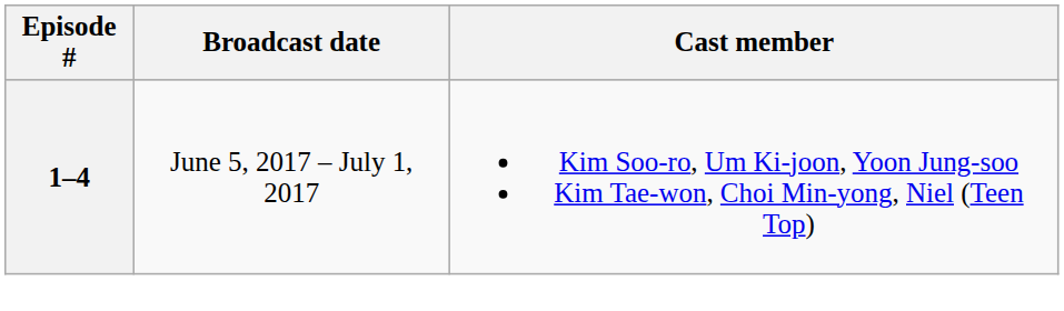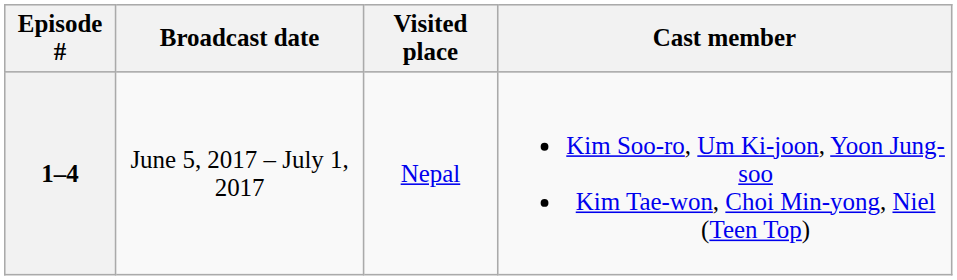+ column: Visited place | Nepal
